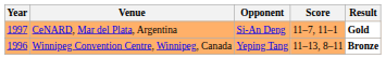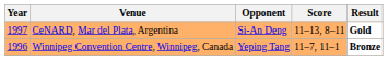CeNARD, Mar del Plata, Argentina | Score: 11–7, 11–1 -> 11–13, 8–11
Winnipeg Convention Centre, Winnipeg, Canada | Score: 11–13, 8–11 -> 11–7, 11–1
